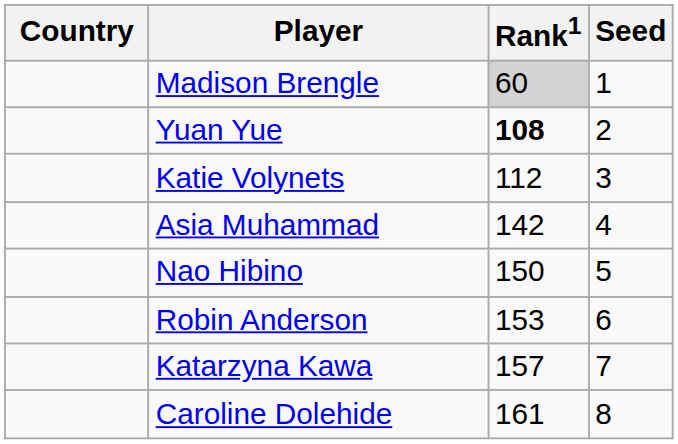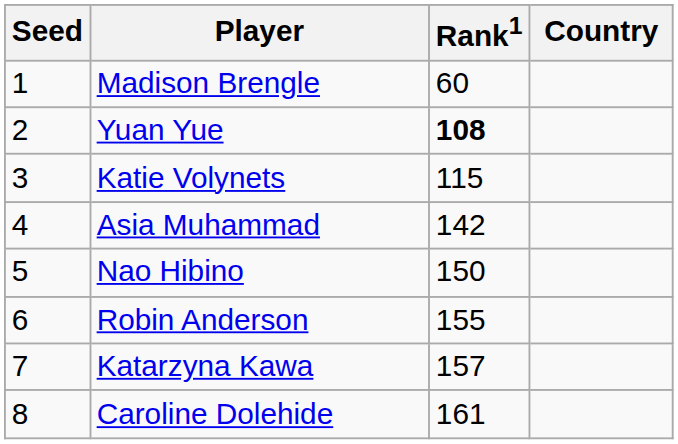columns swapped: Country <-> Seed
Madison Brengle | Rank1: lightgrey background -> no background
Katie Volynets | Rank1: 112 -> 115
Robin Anderson | Rank1: 153 -> 155
